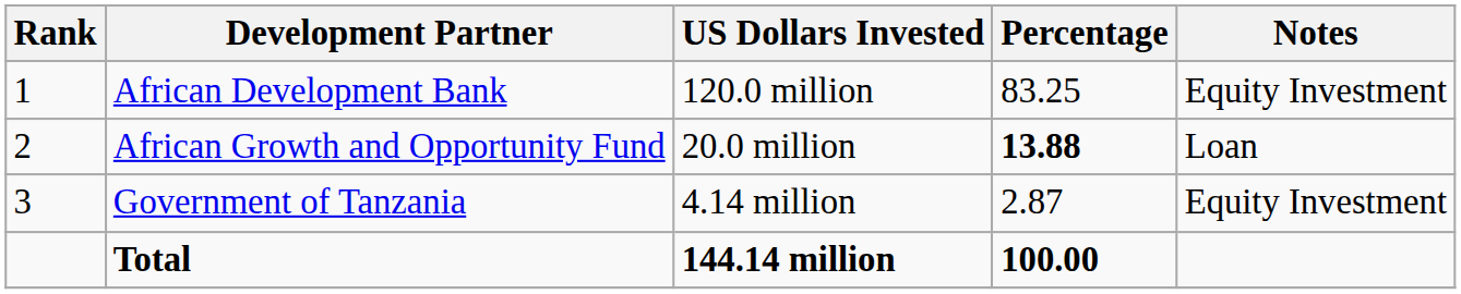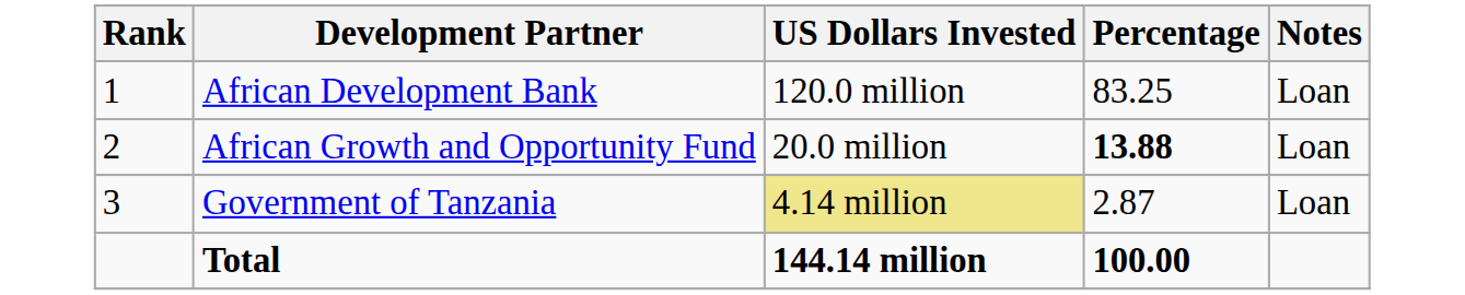African Development Bank | Notes: Equity Investment -> Loan
Government of Tanzania | US Dollars Invested: no background -> khaki background
Government of Tanzania | Notes: Equity Investment -> Loan
